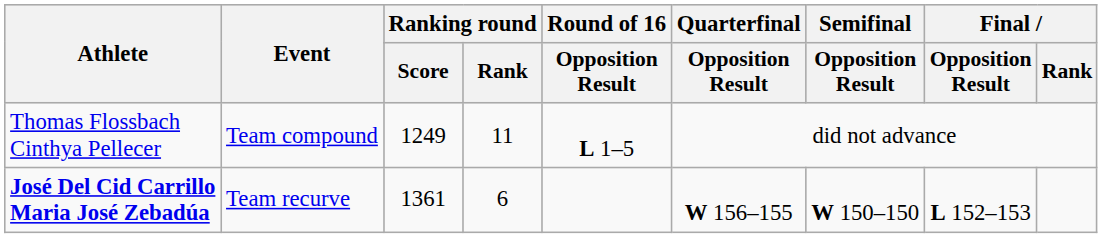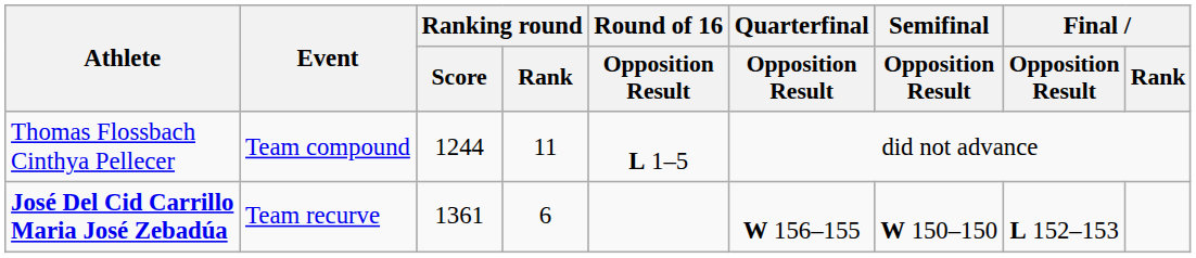Thomas Flossbach Cinthya Pellecer | Ranking round / Score: 1249 -> 1244
